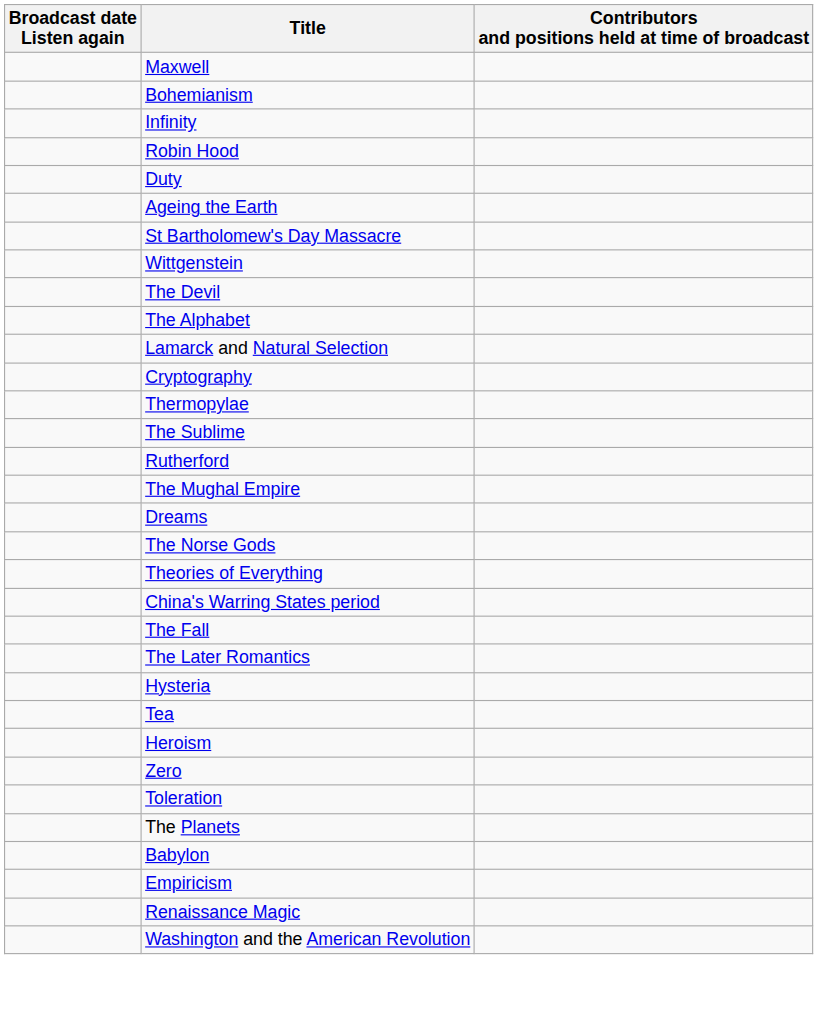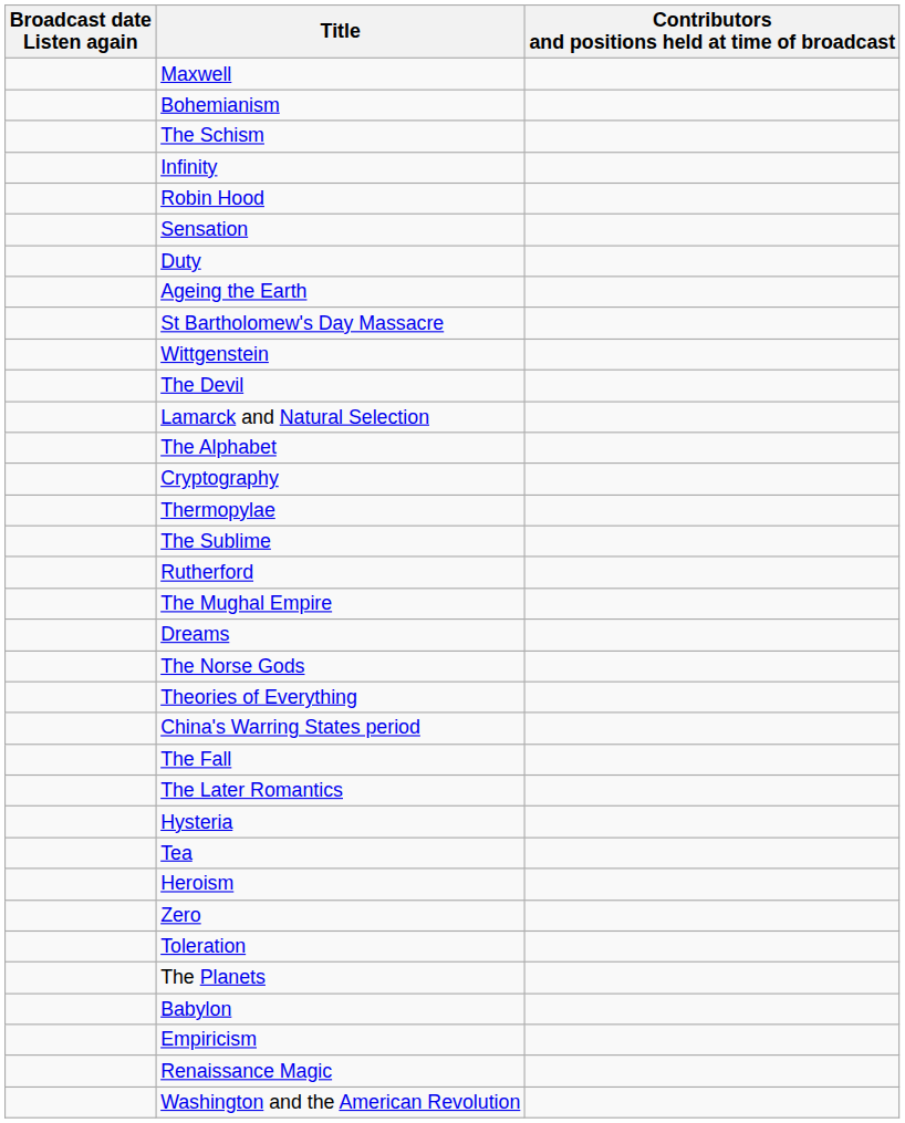+ row: The Schism
+ row: Sensation
rows swapped: The Alphabet <-> Lamarck and Natural Selection
